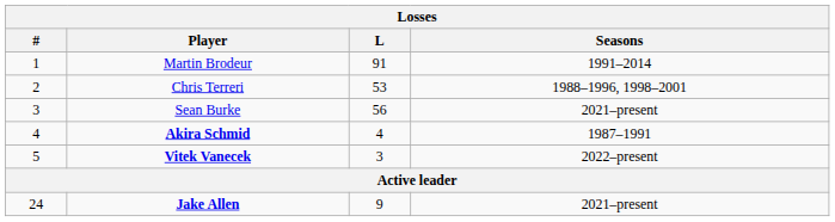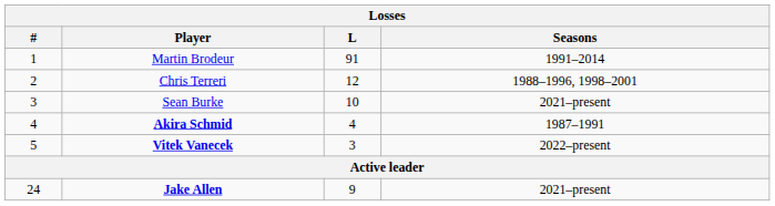Chris Terreri | L: 53 -> 12
Sean Burke | L: 56 -> 10
